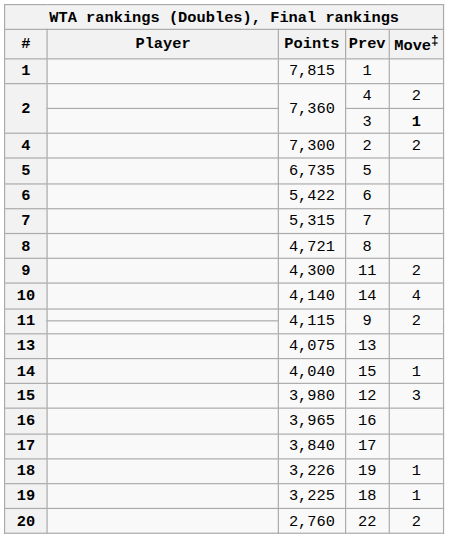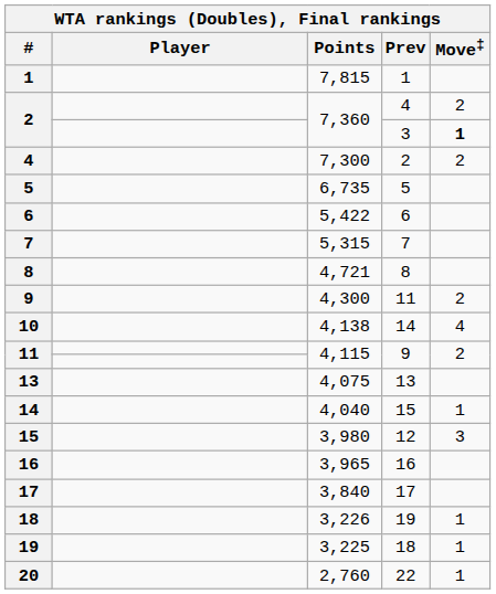10 | Points: 4,140 -> 4,138
20 | Move‡: 2 -> 1
